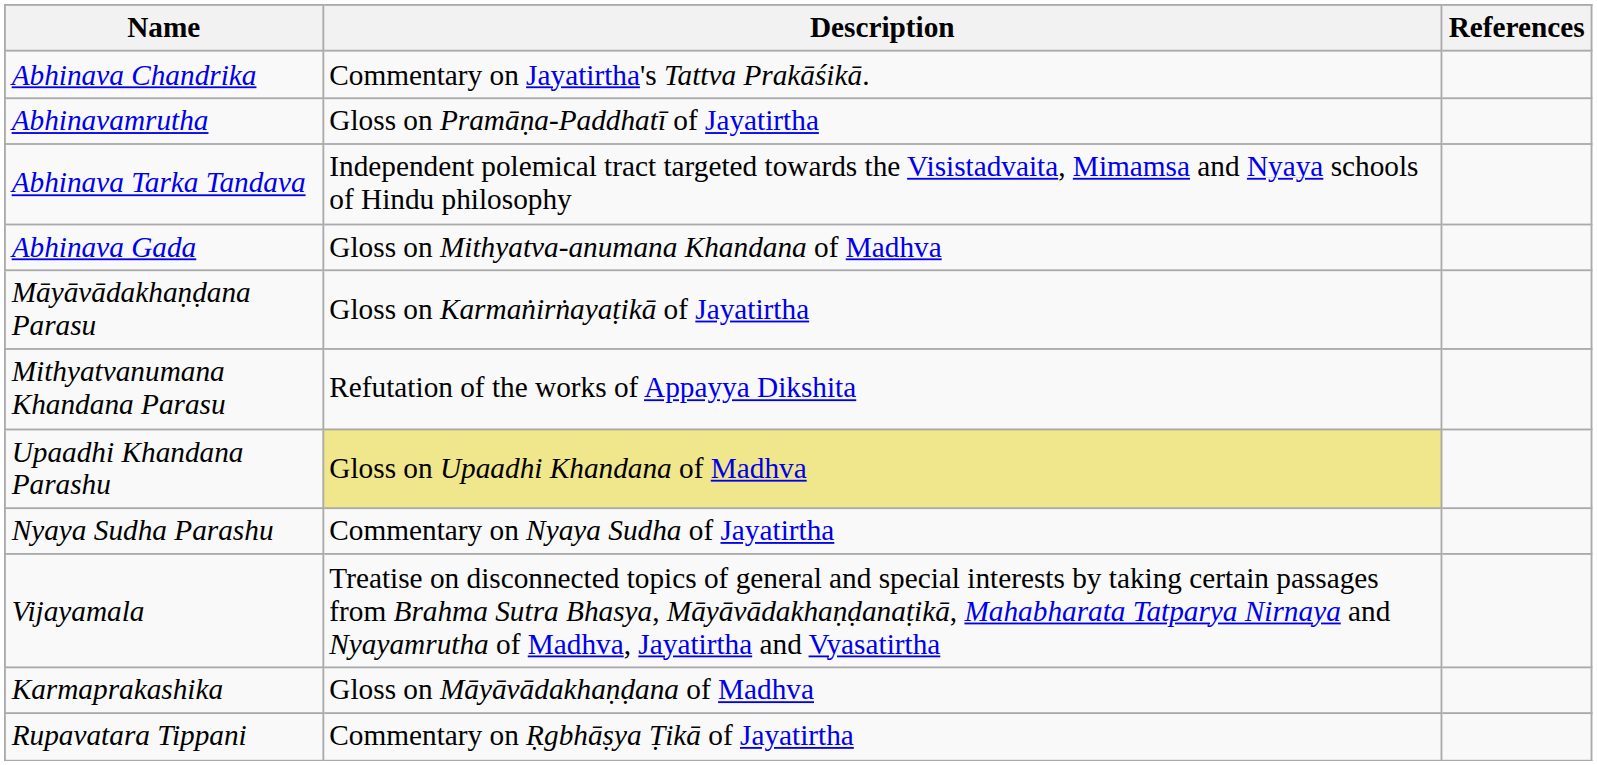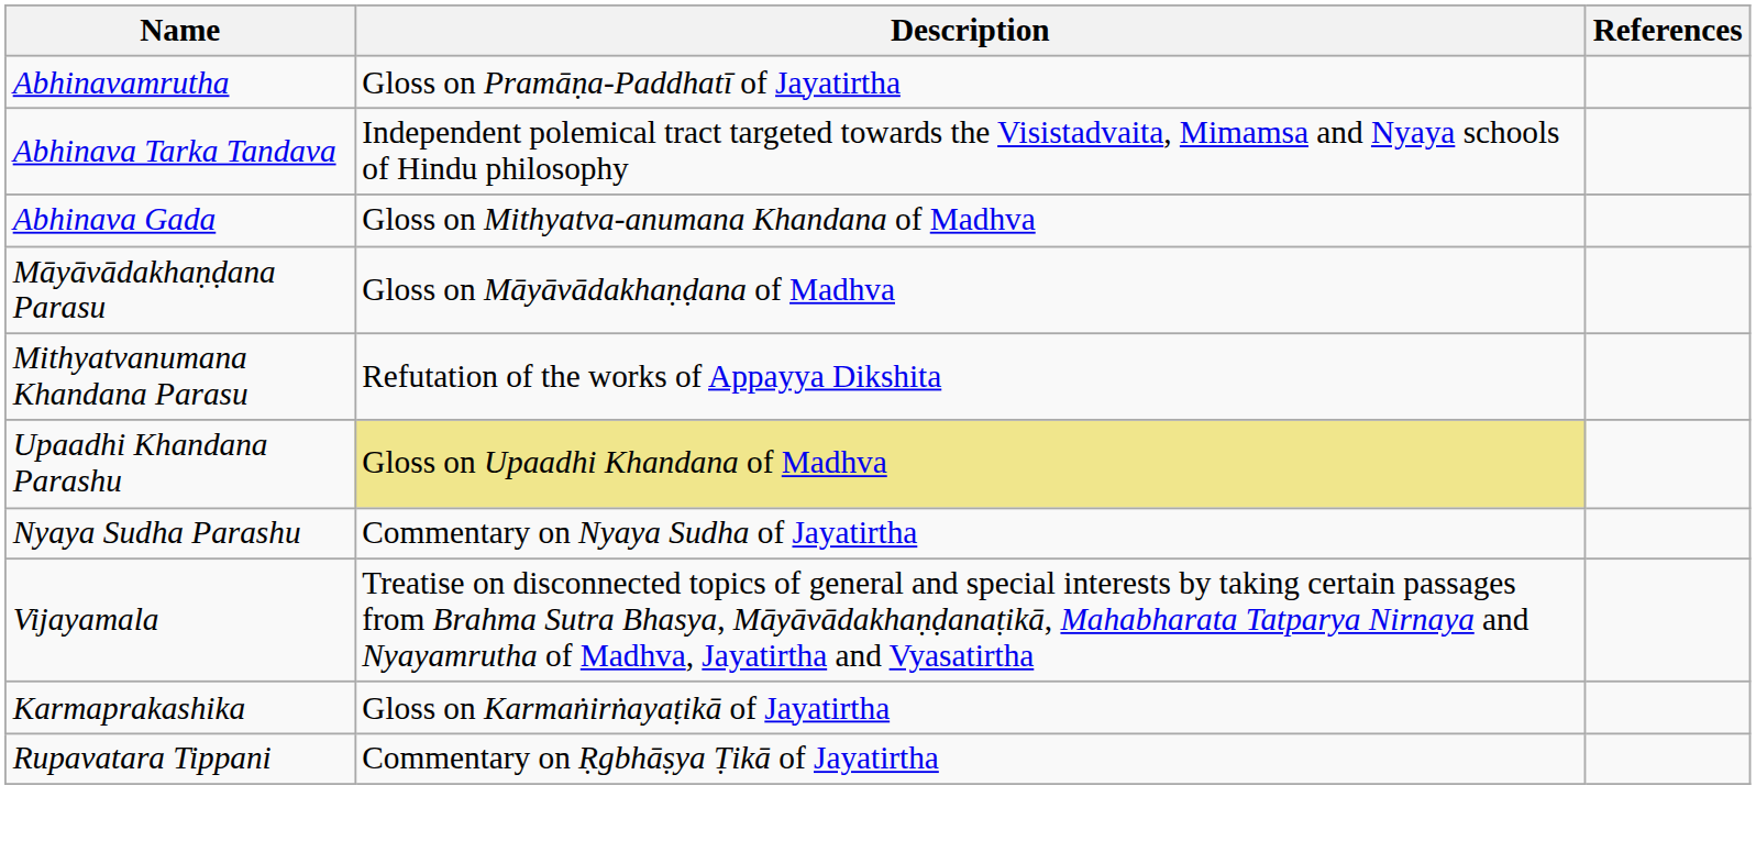- row: Abhinava Chandrika | Commentary on Jayatirtha's Tattva Prakāśikā.
Māyāvādakhaṇḍana Parasu | Description: Gloss on Karmaṅirṅayaṭikā of Jayatirtha -> Gloss on Māyāvādakhaṇḍana of Madhva
Karmaprakashika | Description: Gloss on Māyāvādakhaṇḍana of Madhva -> Gloss on Karmaṅirṅayaṭikā of Jayatirtha
